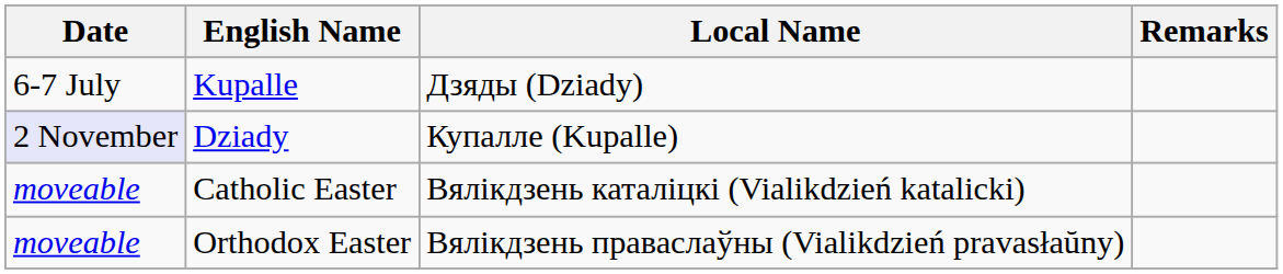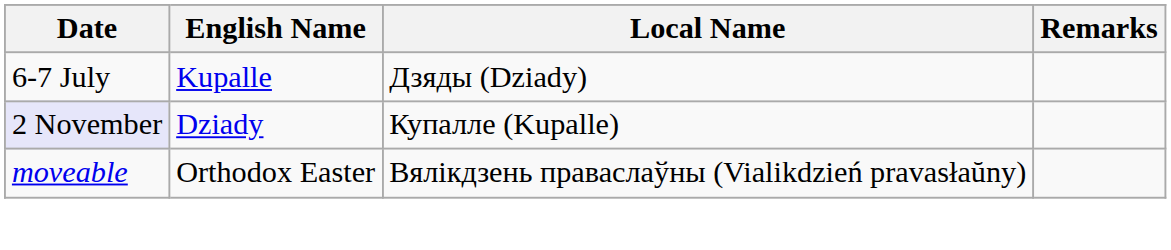- row: moveable | Catholic Easter | Вялiкдзень каталiцкi (Vialikdzień katalicki)
